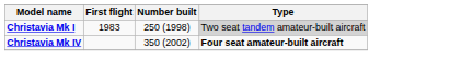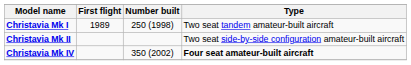Christavia Mk I | First flight: 1983 -> 1989
Christavia Mk I | Type: lightgrey background -> no background
+ row: Christavia Mk II | Two seat side-by-side configuration amateur-built aircraft
